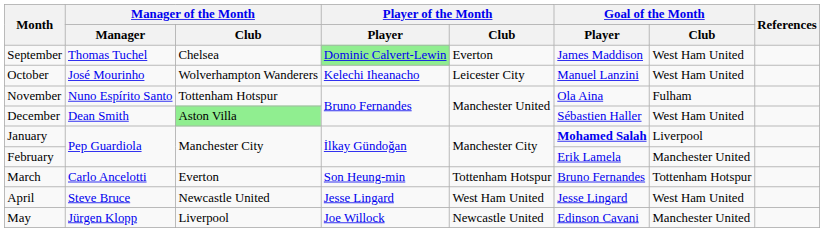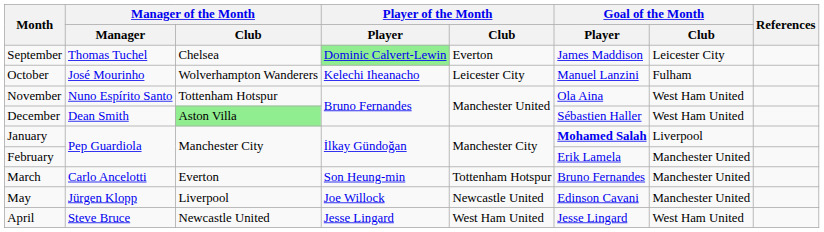September | Goal of the Month / Club: West Ham United -> Leicester City
October | Goal of the Month / Club: West Ham United -> Fulham
November | Goal of the Month / Club: Fulham -> West Ham United
March | Goal of the Month / Club: Tottenham Hotspur -> Manchester United
rows swapped: April <-> May
